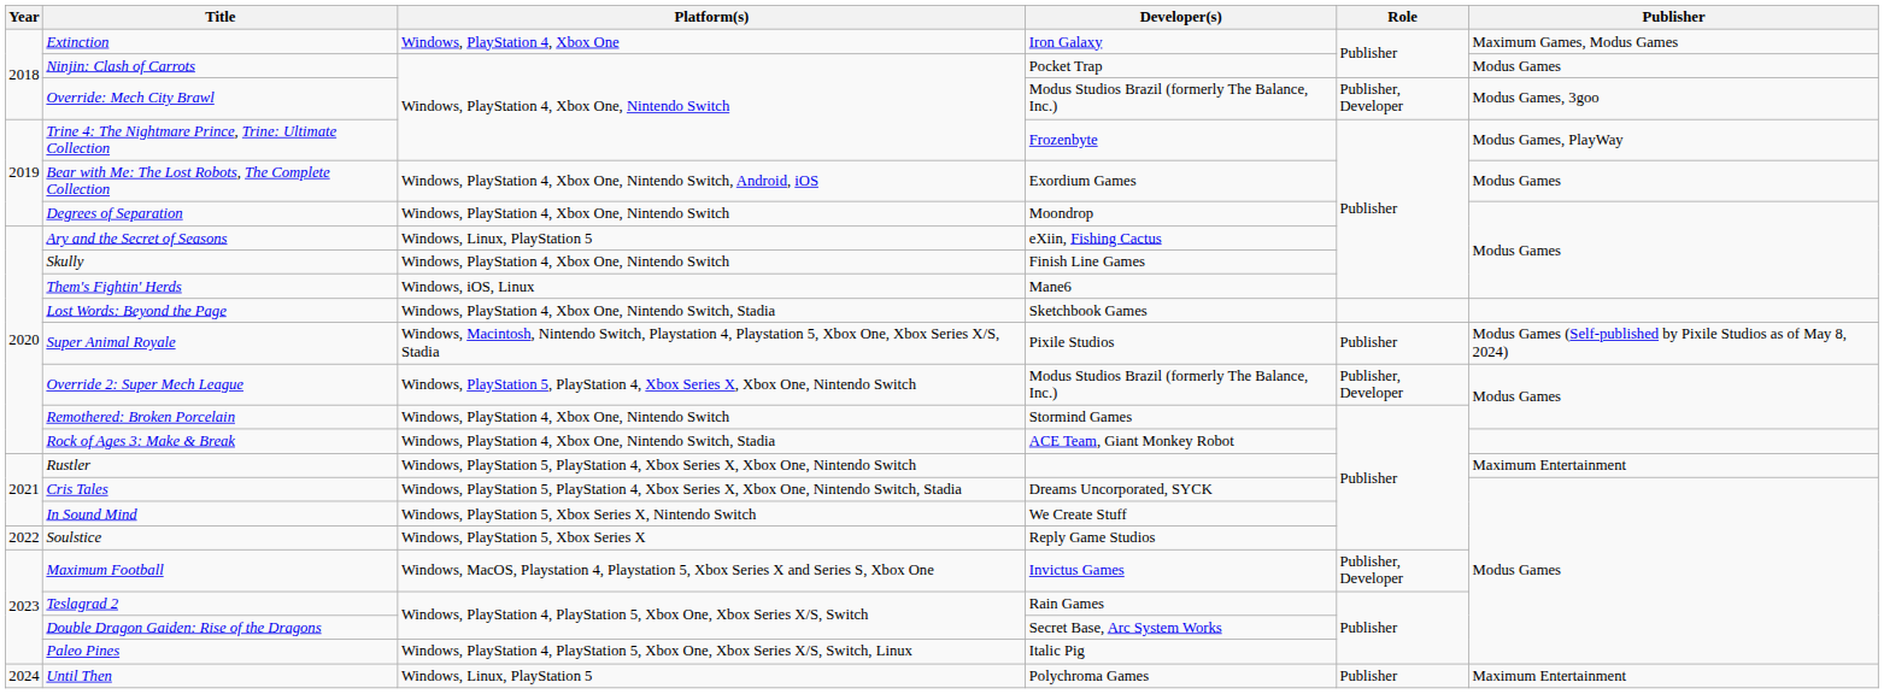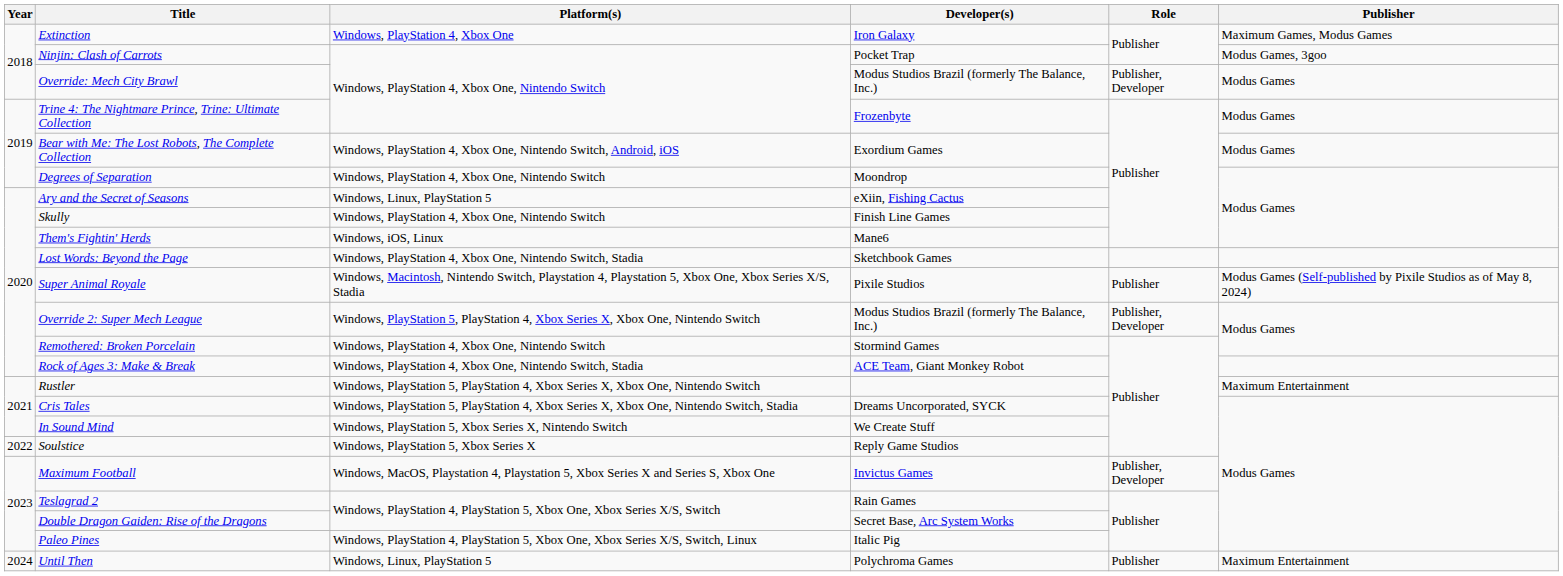Ninjin: Clash of Carrots | Publisher: Modus Games -> Modus Games, 3goo
Override: Mech City Brawl | Publisher: Modus Games, 3goo -> Modus Games
Trine 4: The Nightmare Prince, Trine: Ultimate Collection | Publisher: Modus Games, PlayWay -> Modus Games
